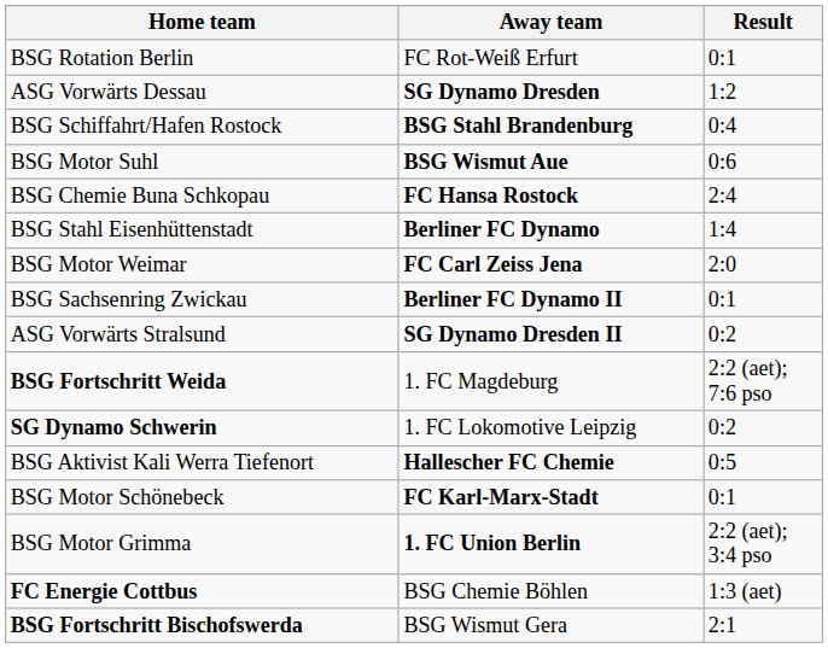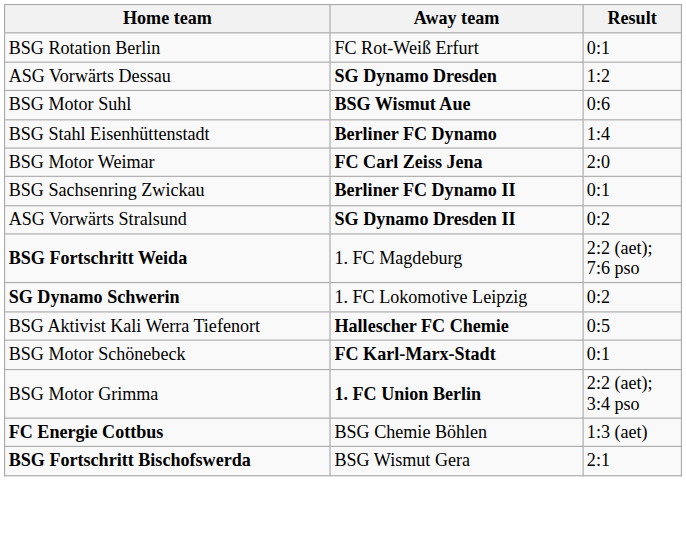- row: BSG Schiffahrt/Hafen Rostock | BSG Stahl Brandenburg | 0:4
- row: BSG Chemie Buna Schkopau | FC Hansa Rostock | 2:4
